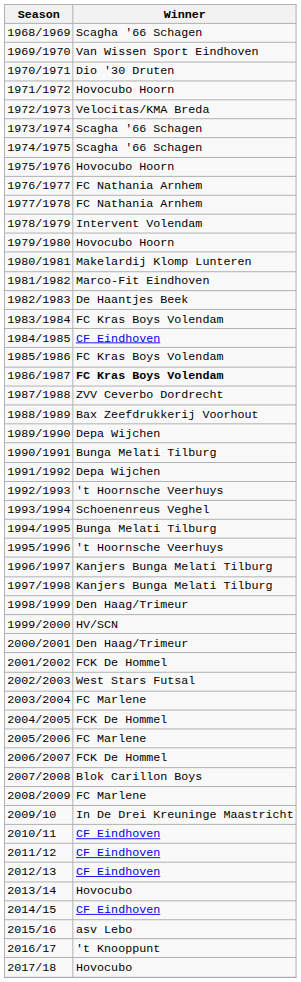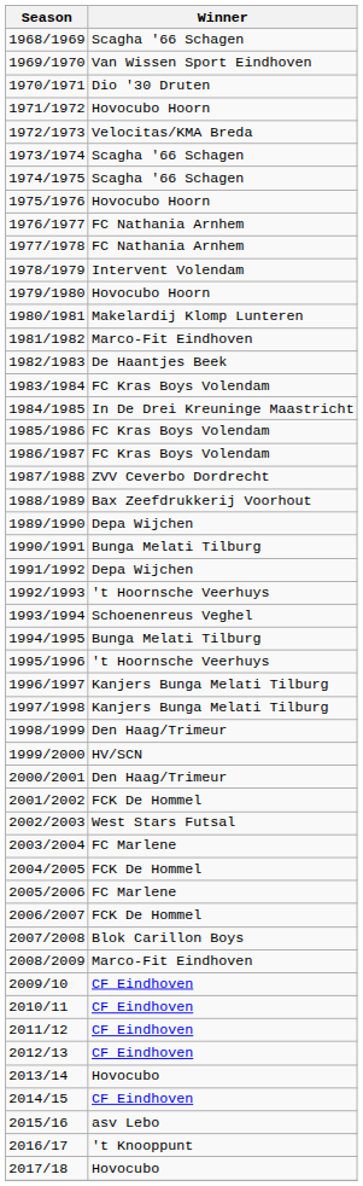1984/1985 | Winner: CF Eindhoven -> In De Drei Kreuninge Maastricht
1986/1987 | Winner: bold -> normal
2008/2009 | Winner: FC Marlene -> Marco-Fit Eindhoven
2009/10 | Winner: In De Drei Kreuninge Maastricht -> CF Eindhoven
